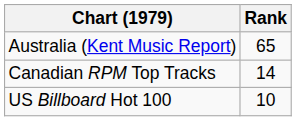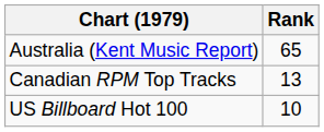Canadian RPM Top Tracks | Rank: 14 -> 13
